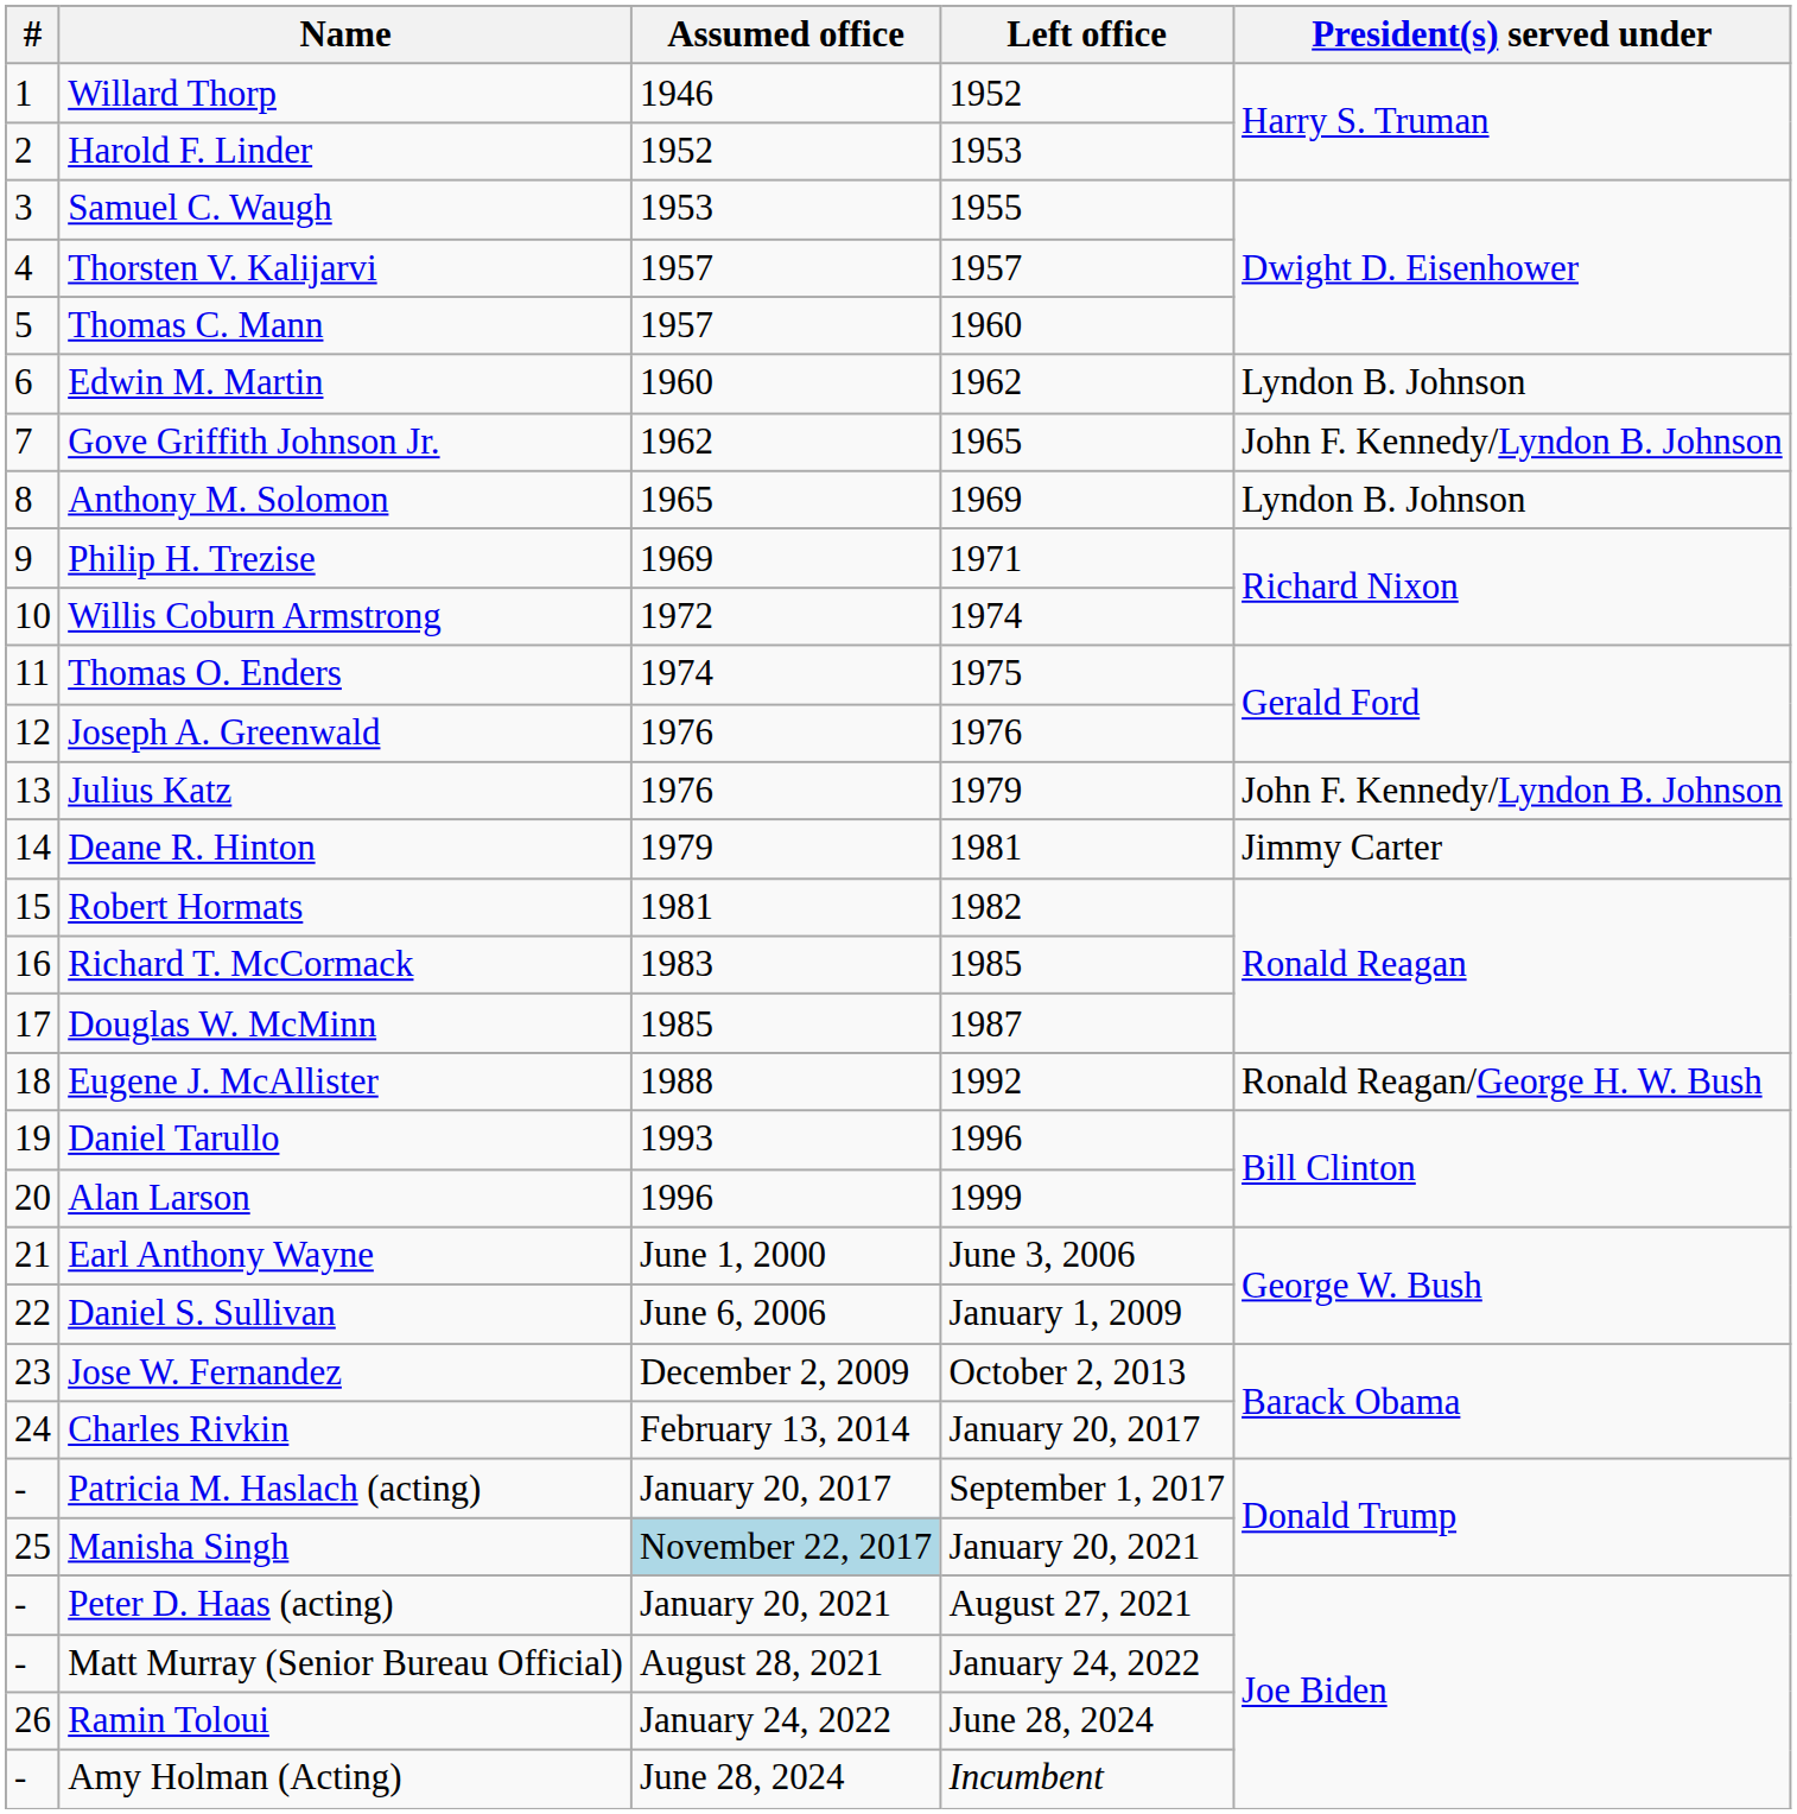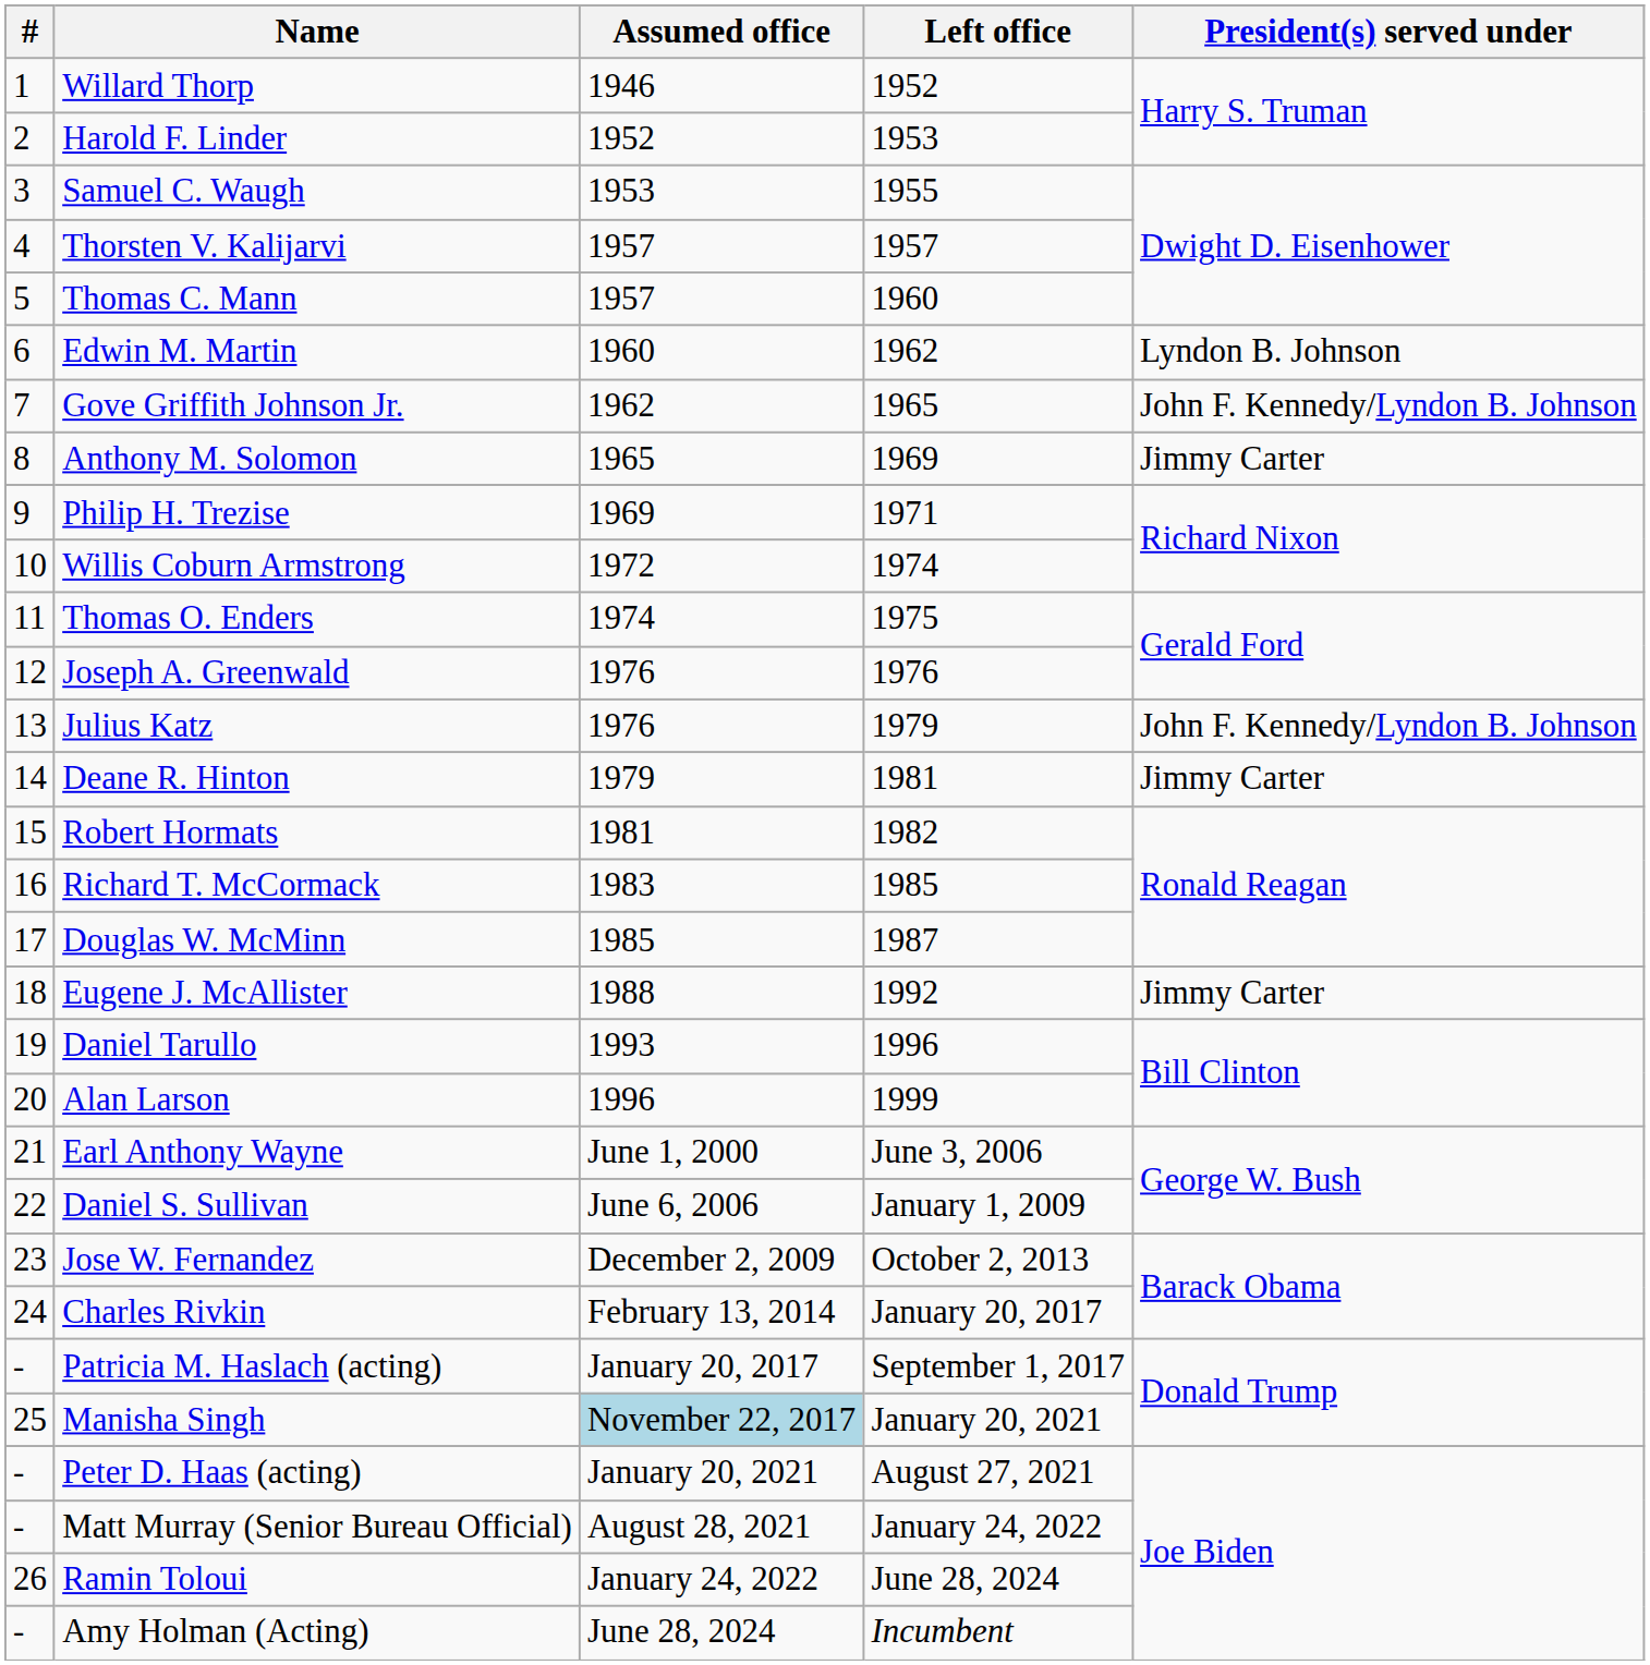Anthony M. Solomon | President(s) served under: Lyndon B. Johnson -> Jimmy Carter
Eugene J. McAllister | President(s) served under: Ronald Reagan/George H. W. Bush -> Jimmy Carter
